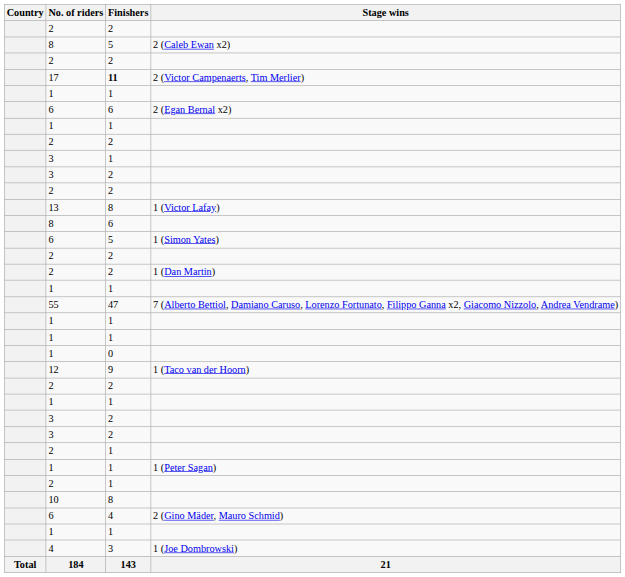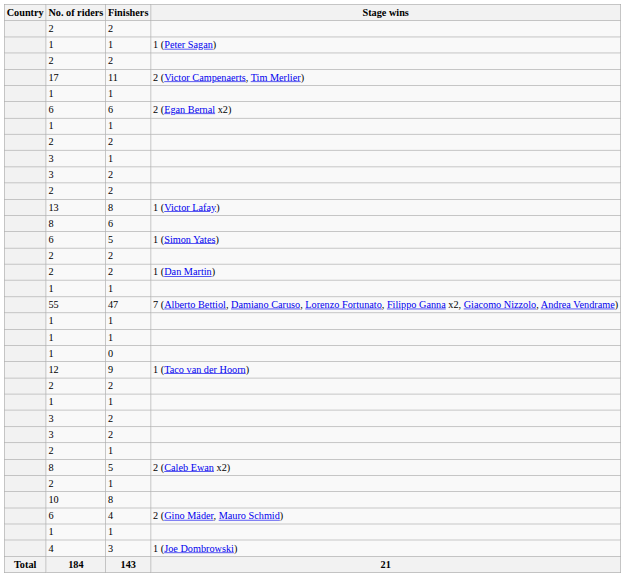rows swapped: 2 (Caleb Ewan x2) <-> 1 (Peter Sagan)
2 (Victor Campenaerts, Tim Merlier) | Finishers: bold -> normal
